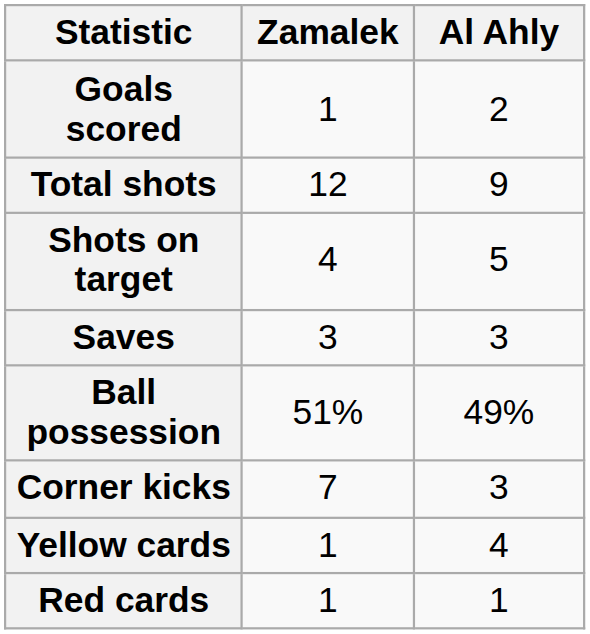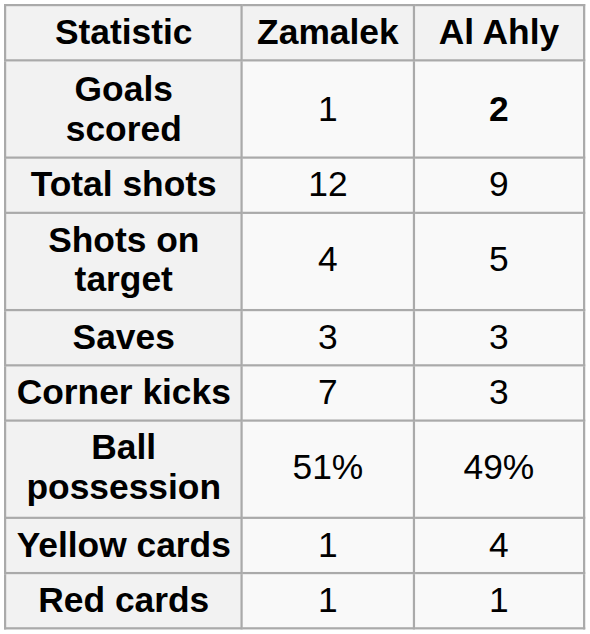Goals scored | Al Ahly: normal -> bold
rows swapped: Ball possession <-> Corner kicks
